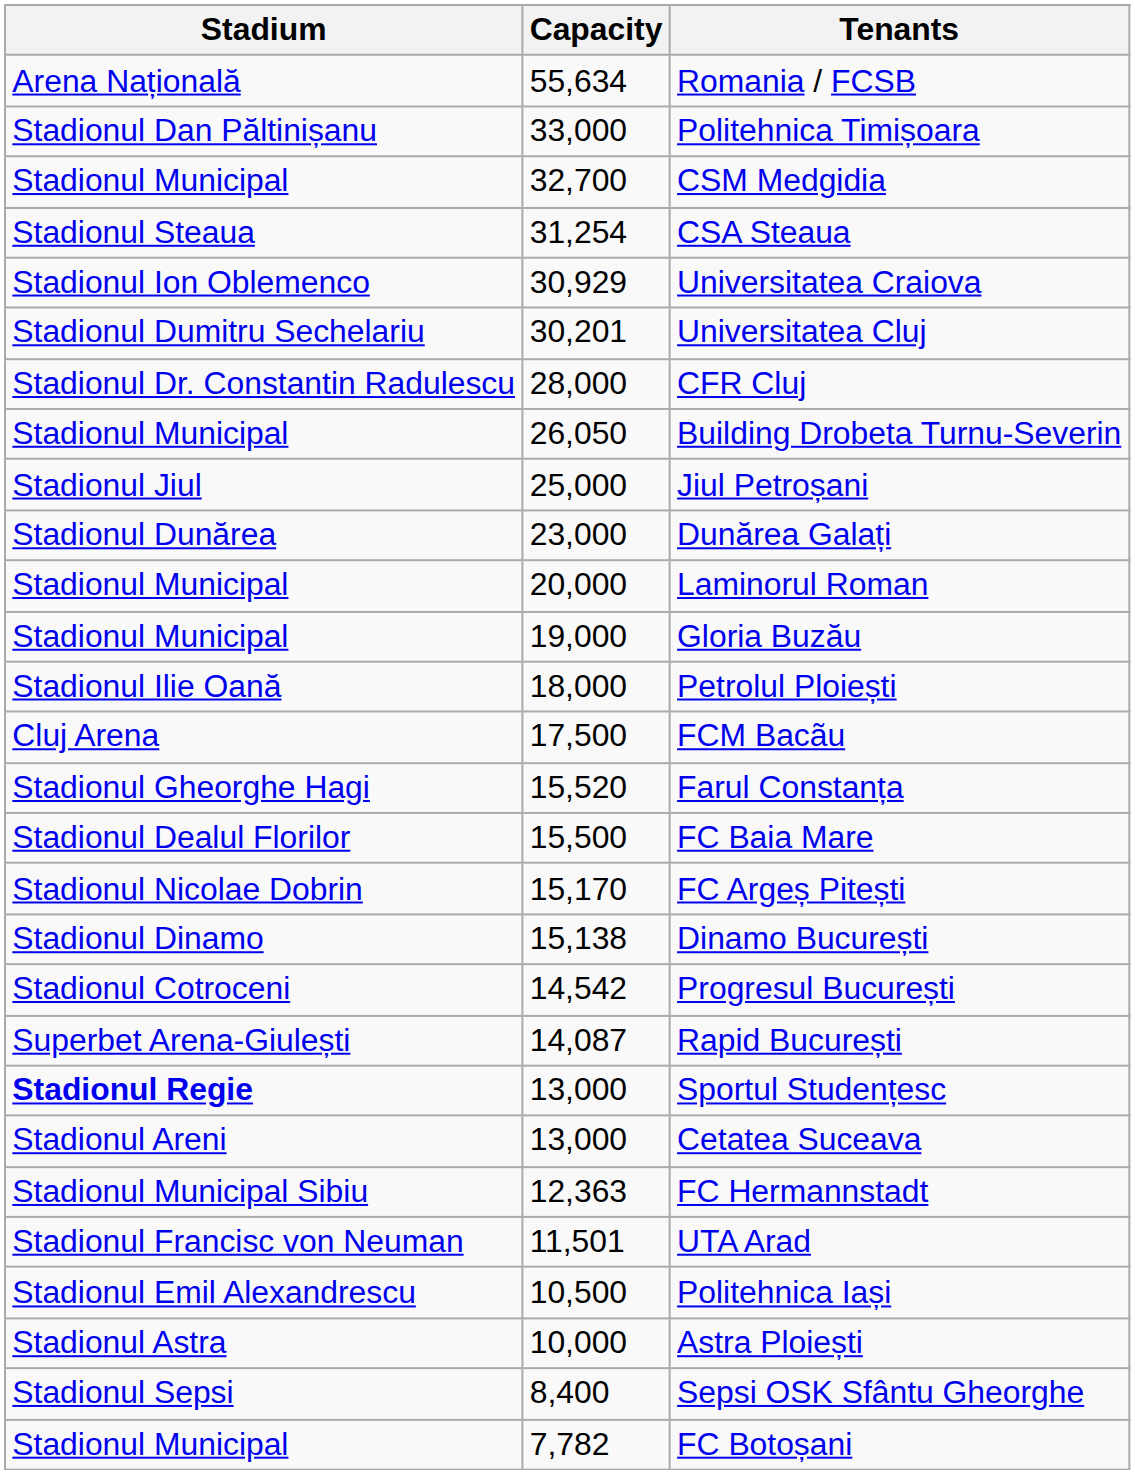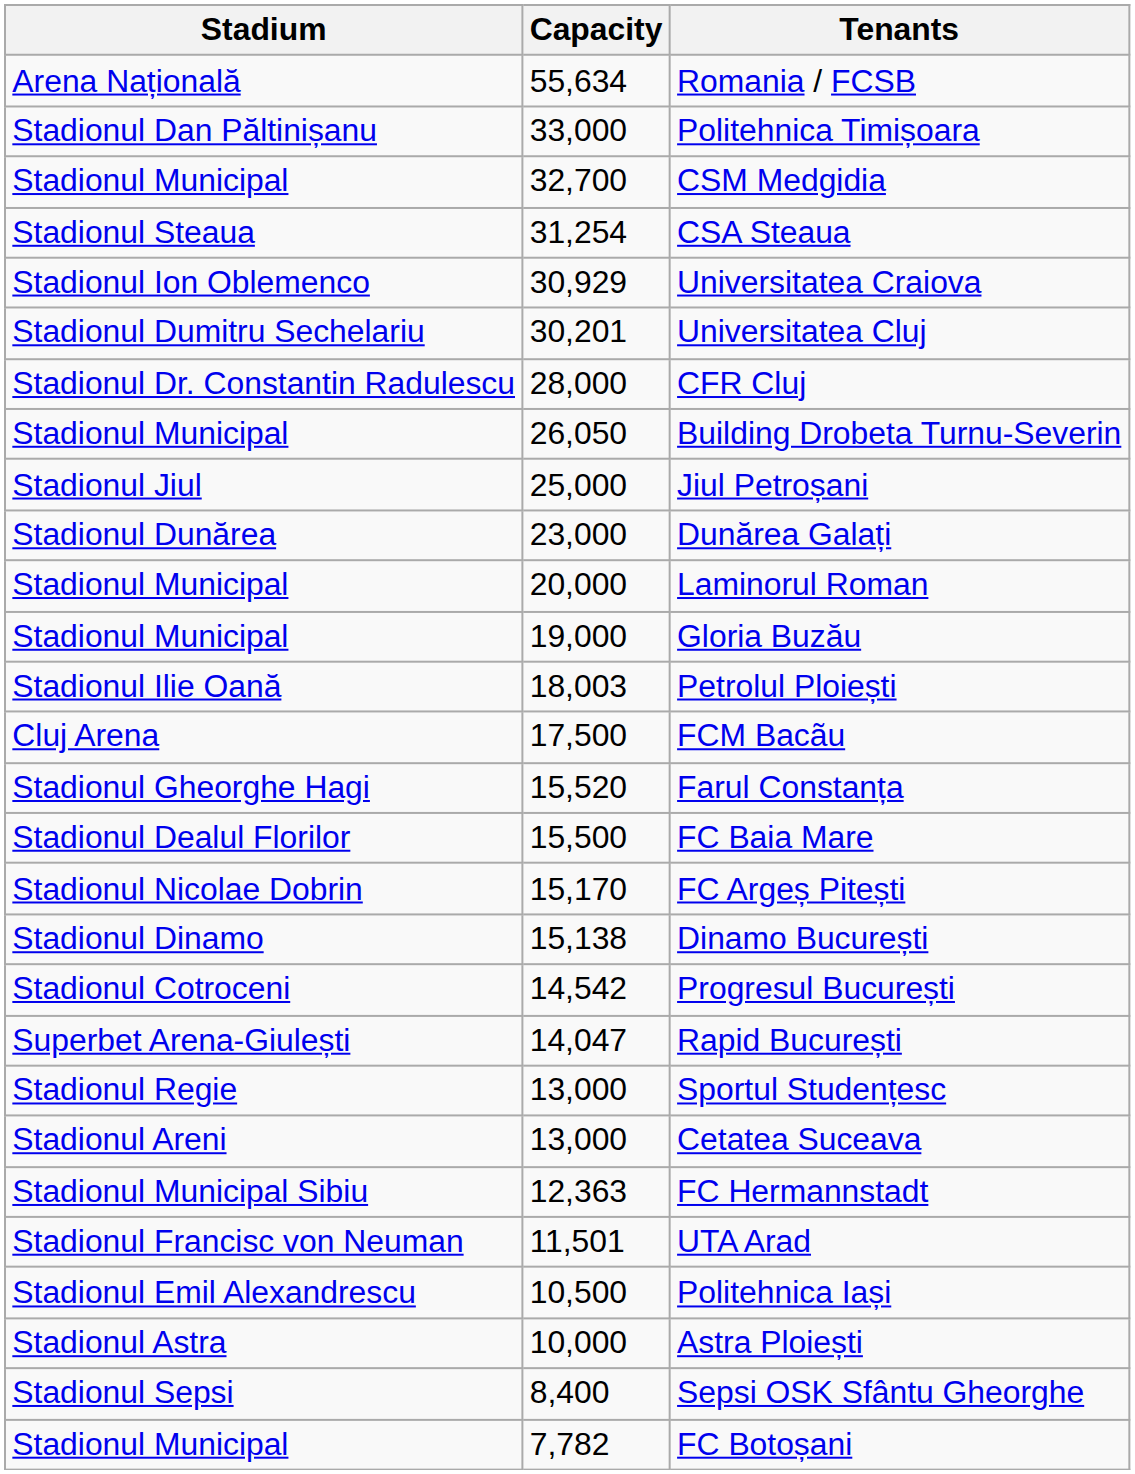Petrolul Ploiești | Capacity: 18,000 -> 18,003
Rapid București | Capacity: 14,087 -> 14,047
Sportul Studențesc | Stadium: bold -> normal
